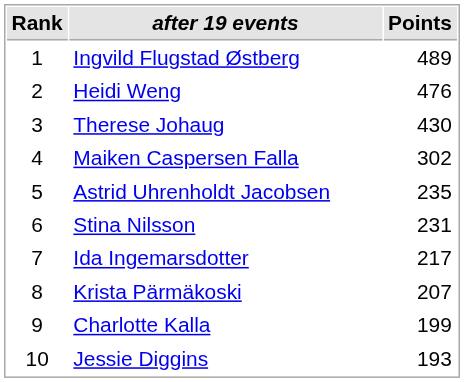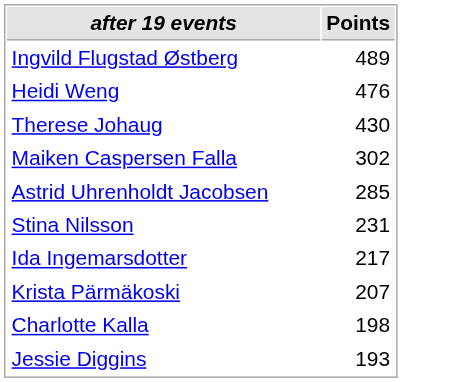- column: Rank | 1 | 2 | 3 | 4 | 5 | 6 | 7 | 8 | 9 | 10
Astrid Uhrenholdt Jacobsen | Points: 235 -> 285
Charlotte Kalla | Points: 199 -> 198
